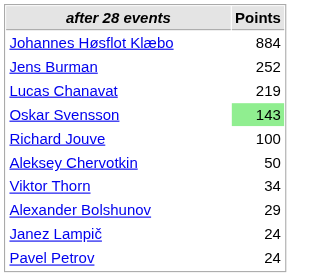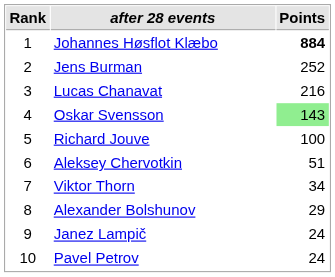+ column: Rank | 1 | 2 | 3 | 4 | 5 | 6 | 7 | 8 | 9 | 10
Johannes Høsflot Klæbo | Points: normal -> bold
Lucas Chanavat | Points: 219 -> 216
Aleksey Chervotkin | Points: 50 -> 51
